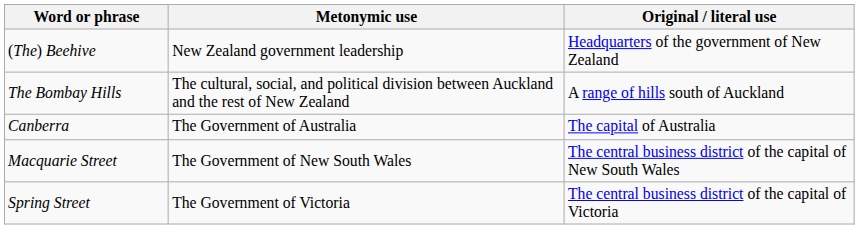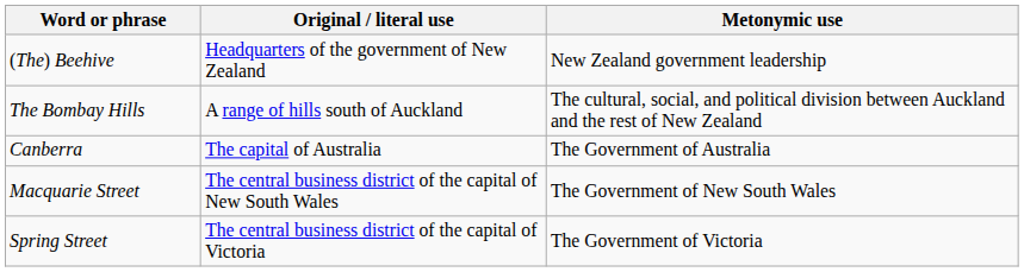columns swapped: Original / literal use <-> Metonymic use
